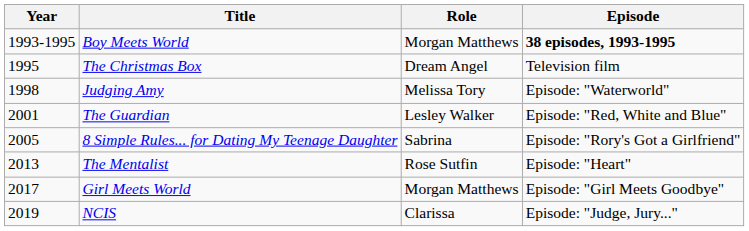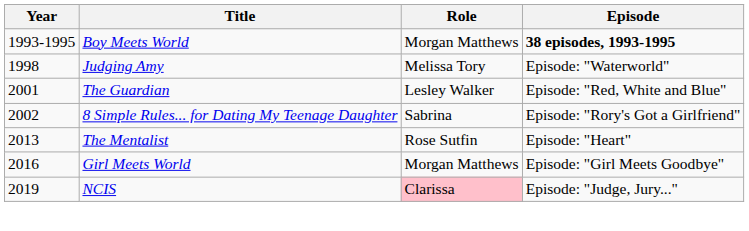- row: 1995 | The Christmas Box | Dream Angel | Television film
8 Simple Rules... for Dating My Teenage Daughter | Year: 2005 -> 2002
Girl Meets World | Year: 2017 -> 2016
NCIS | Role: no background -> pink background
